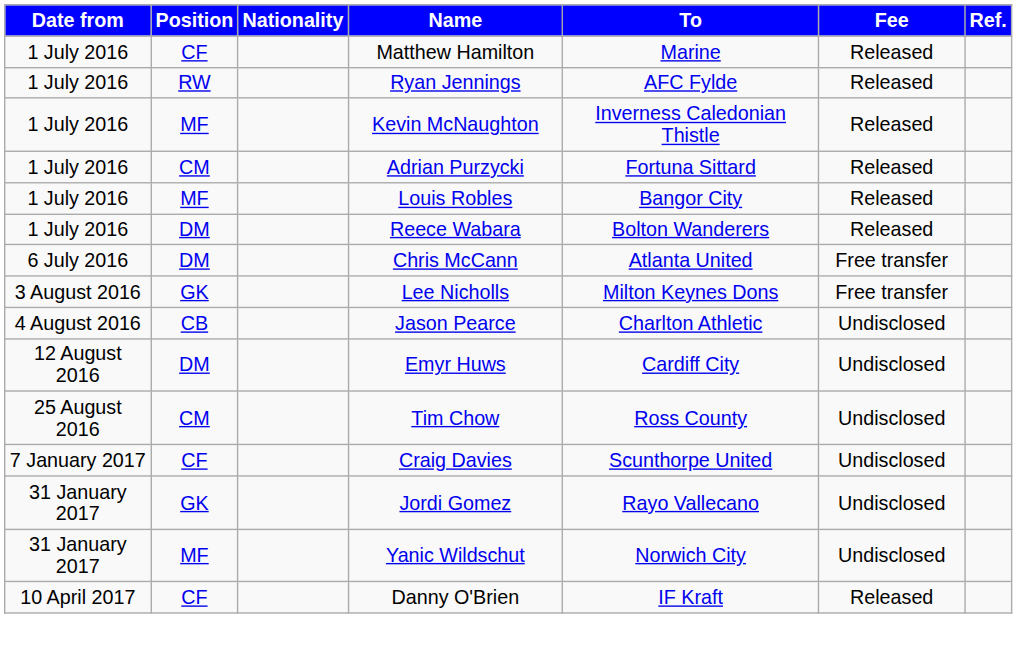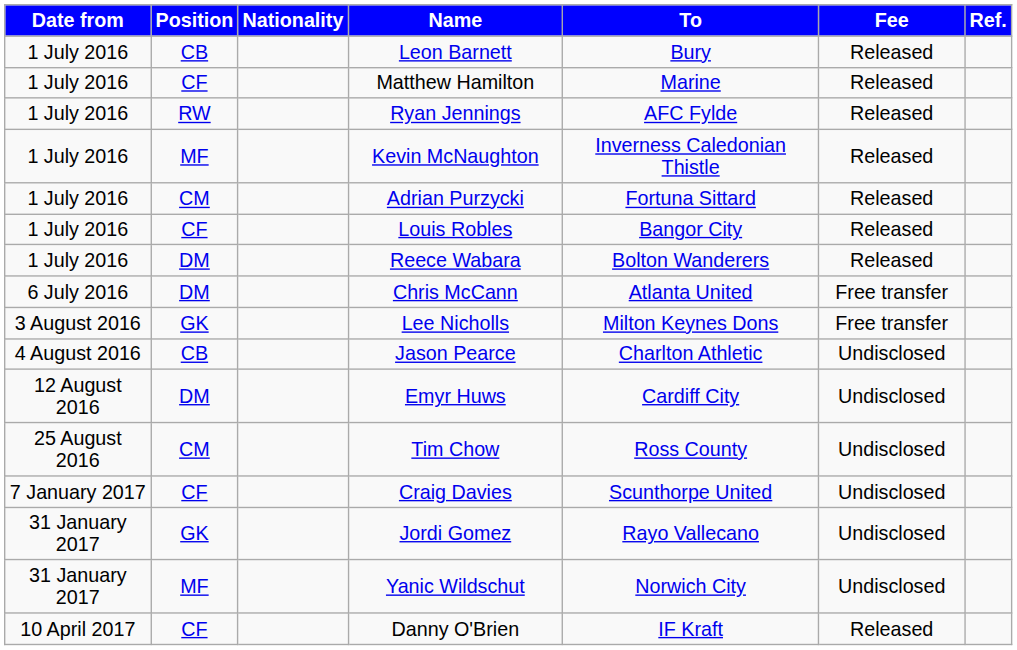+ row: 1 July 2016 | CB | Leon Barnett | Bury | Released
Louis Robles | Position: MF -> CF
